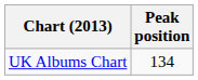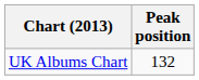UK Albums Chart | Peak position: 134 -> 132
